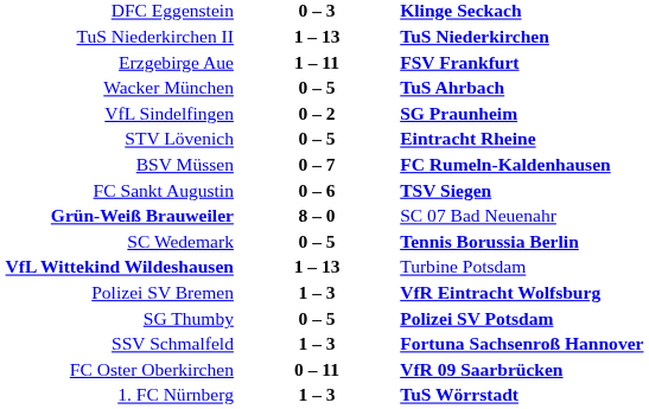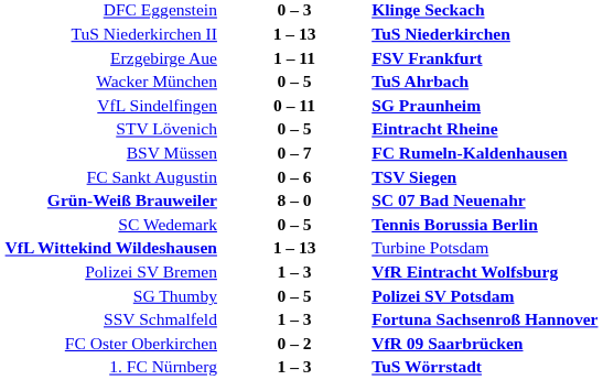VfL Sindelfingen | column 2: 0 – 2 -> 0 – 11
Grün-Weiß Brauweiler | column 3: normal -> bold
FC Oster Oberkirchen | column 2: 0 – 11 -> 0 – 2
